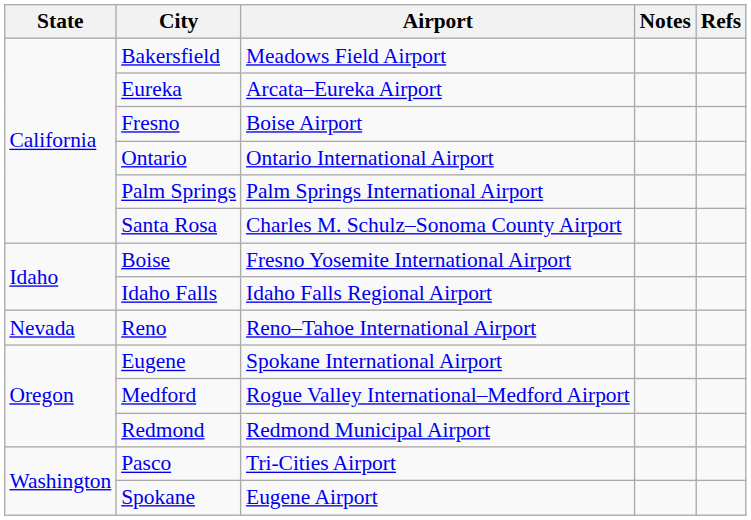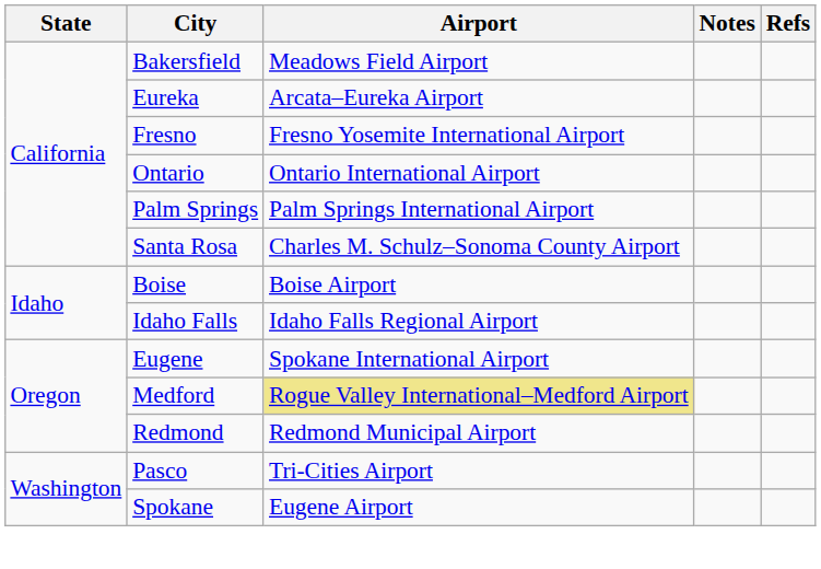Fresno | Airport: Boise Airport -> Fresno Yosemite International Airport
Boise | Airport: Fresno Yosemite International Airport -> Boise Airport
- row: Nevada | Reno | Reno–Tahoe International Airport
Medford | Airport: no background -> khaki background
